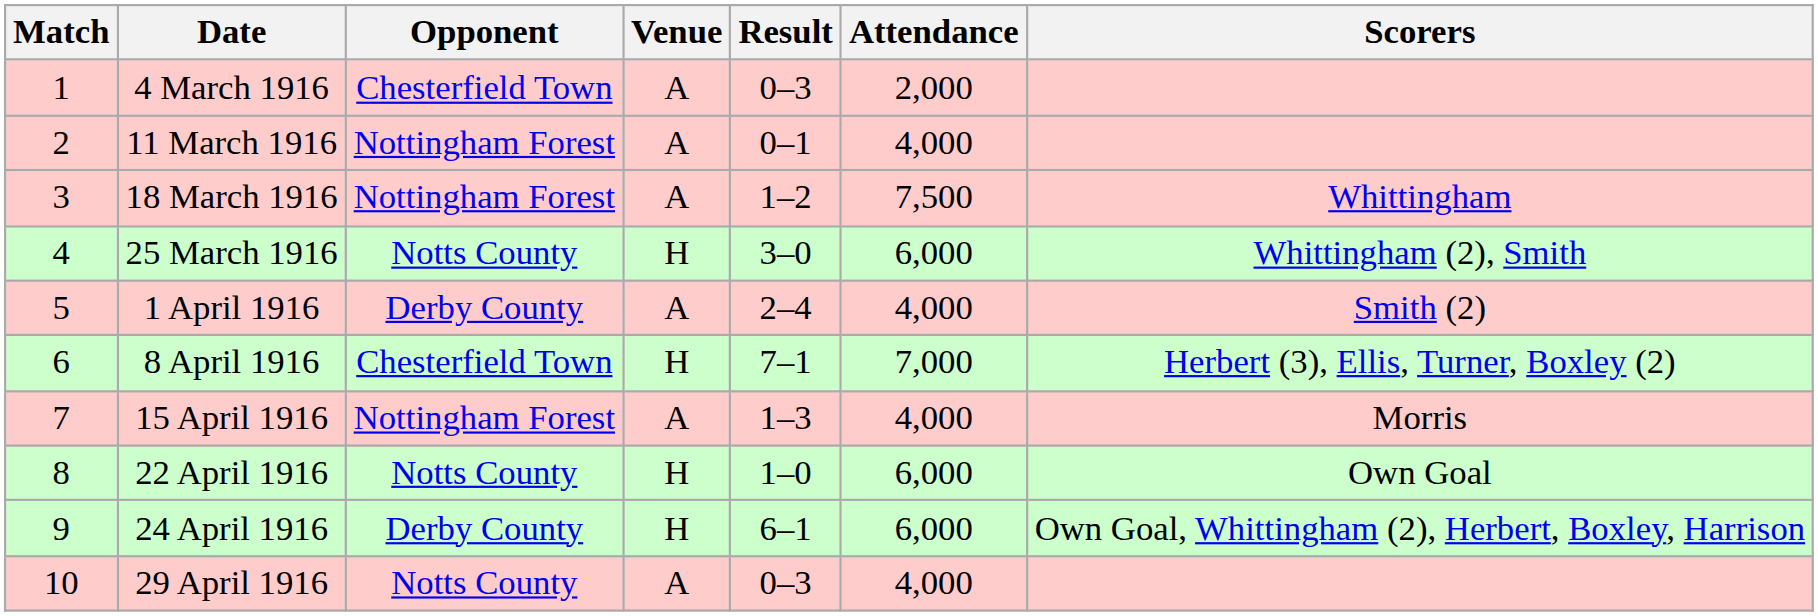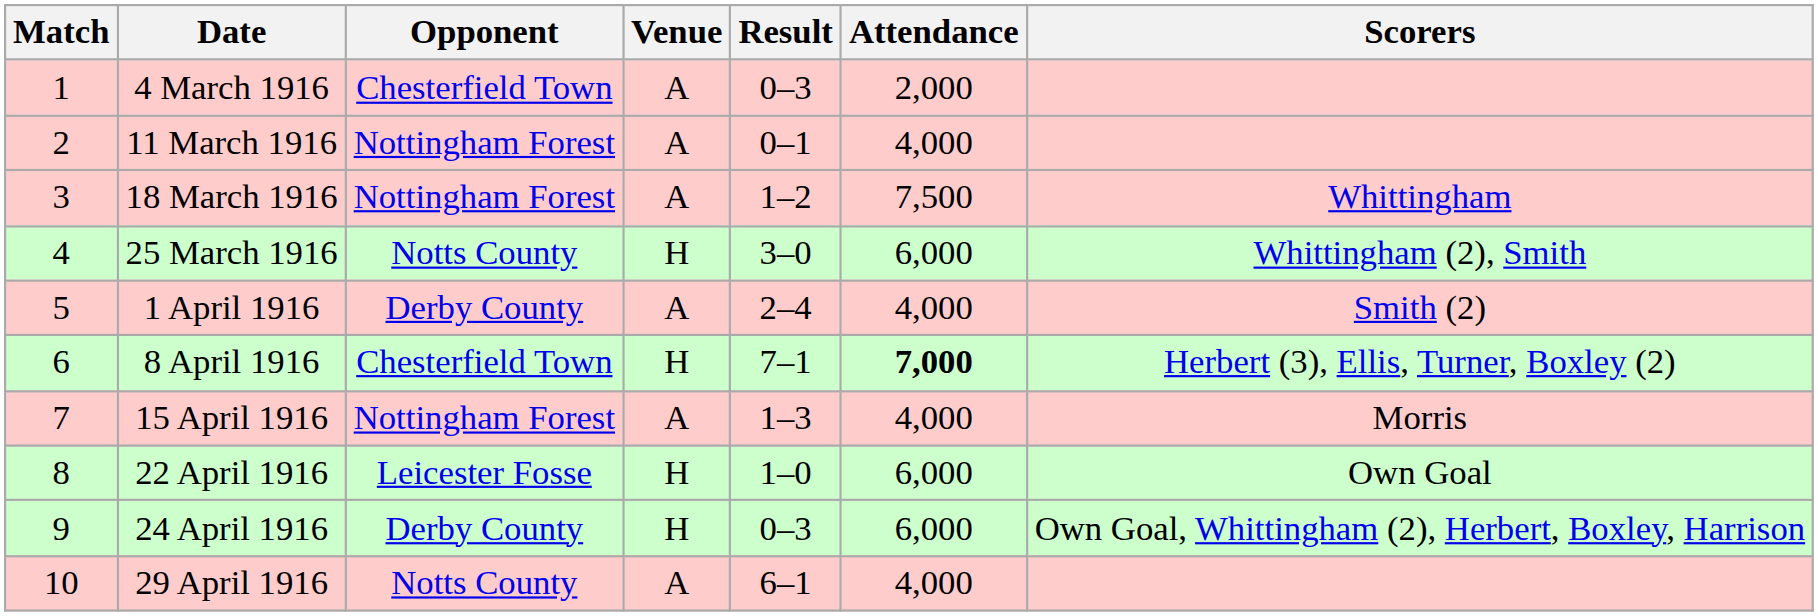8 April 1916 | Attendance: normal -> bold
22 April 1916 | Opponent: Notts County -> Leicester Fosse
24 April 1916 | Result: 6–1 -> 0–3
29 April 1916 | Result: 0–3 -> 6–1
